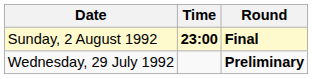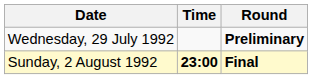rows swapped: Wednesday, 29 July 1992 <-> Sunday, 2 August 1992
